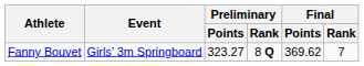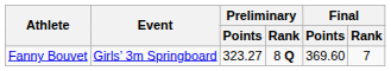Fanny Bouvet | Final / Points: 369.62 -> 369.60
